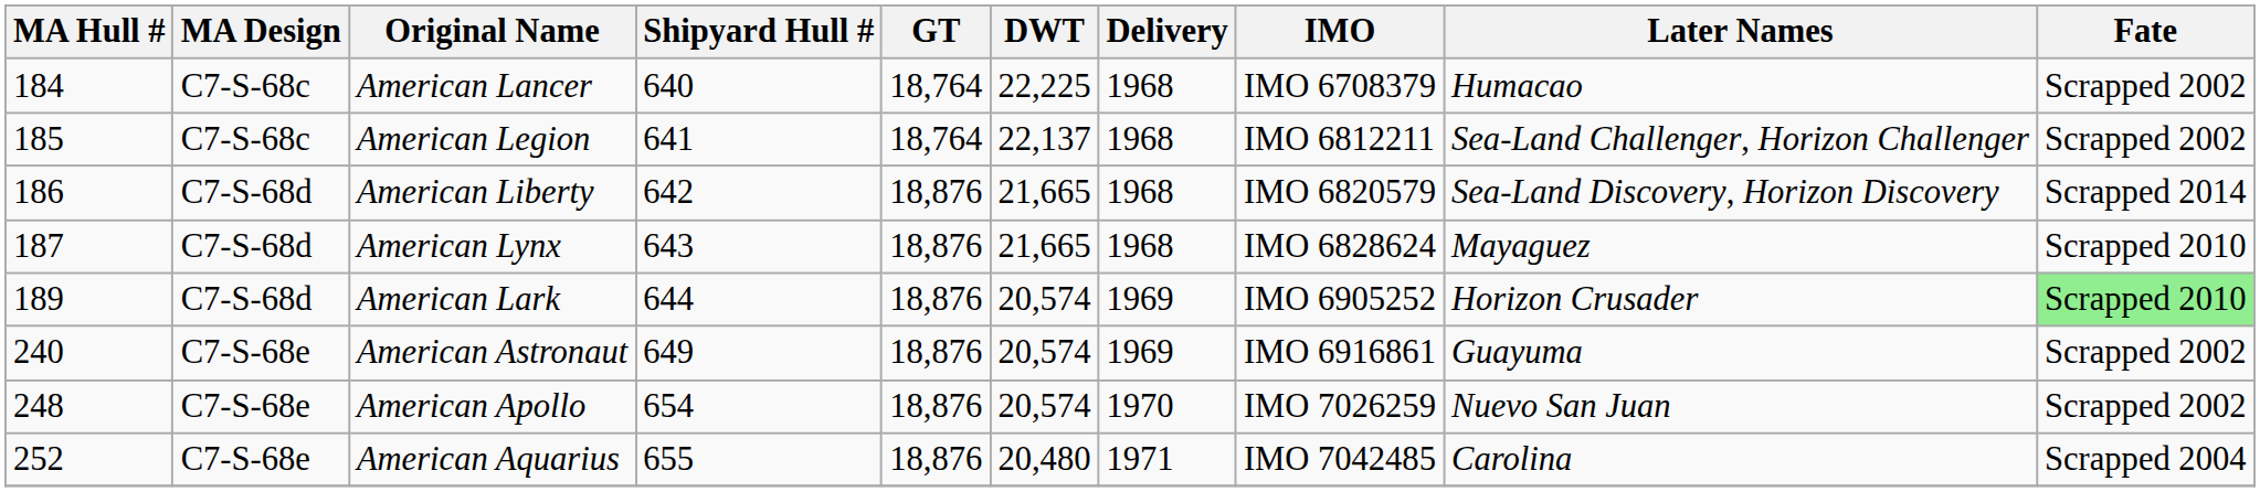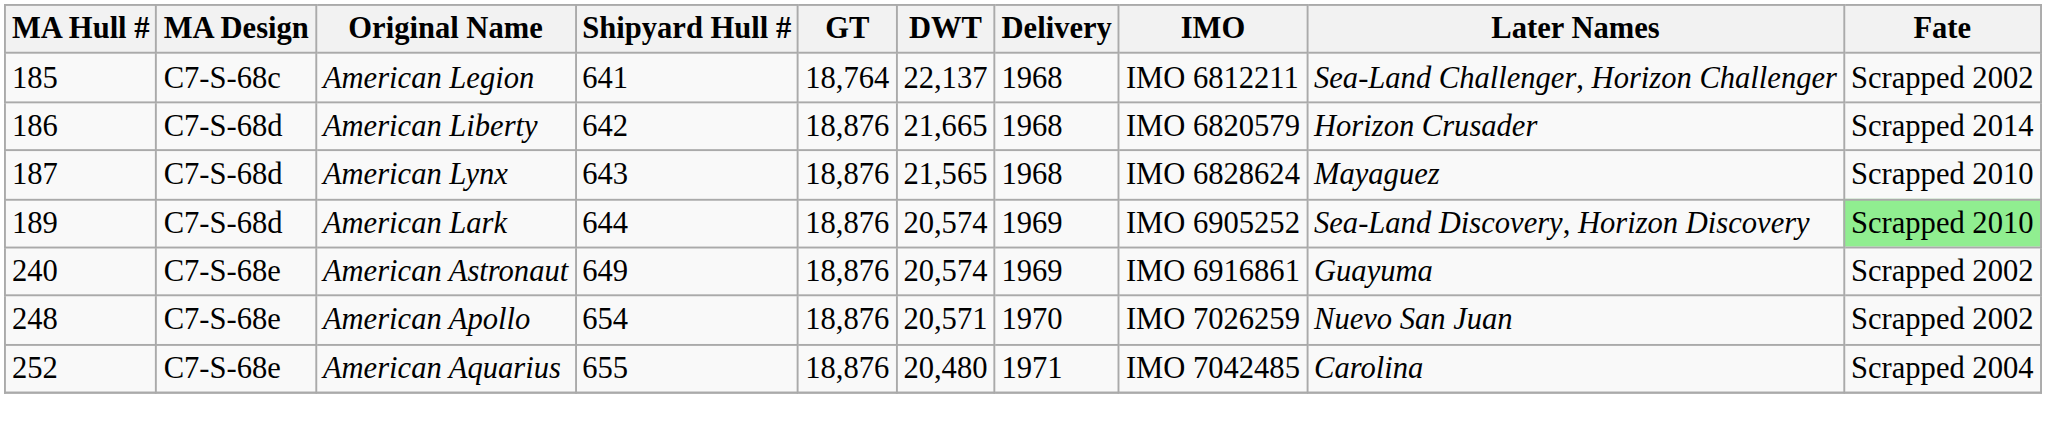- row: 184 | C7-S-68c | American Lancer | 640 | 18,764 | 22,225 | 1968 | IMO 6708379 | Humacao | Scrapped 2002
American Liberty | Later Names: Sea-Land Discovery, Horizon Discovery -> Horizon Crusader
American Lynx | DWT: 21,665 -> 21,565
American Lark | Later Names: Horizon Crusader -> Sea-Land Discovery, Horizon Discovery
American Apollo | DWT: 20,574 -> 20,571
